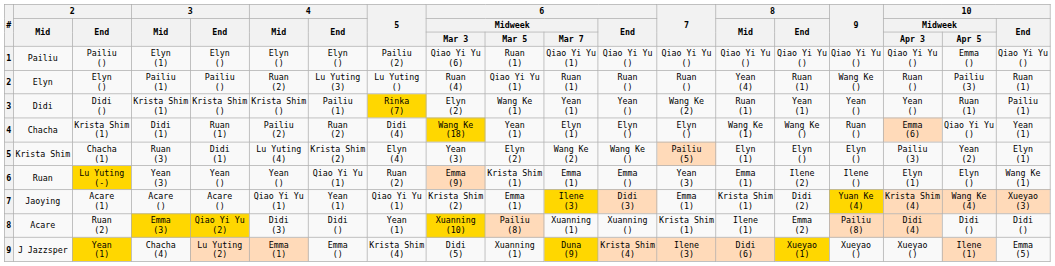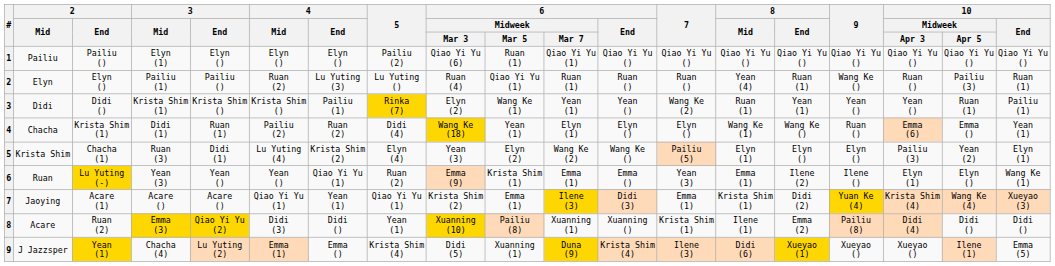Pailiu | 10 / Midweek / Apr 5: Emma () -> Qiao Yi Yu ()
Chacha | 10 / Midweek / Apr 5: Qiao Yi Yu () -> Emma ()
